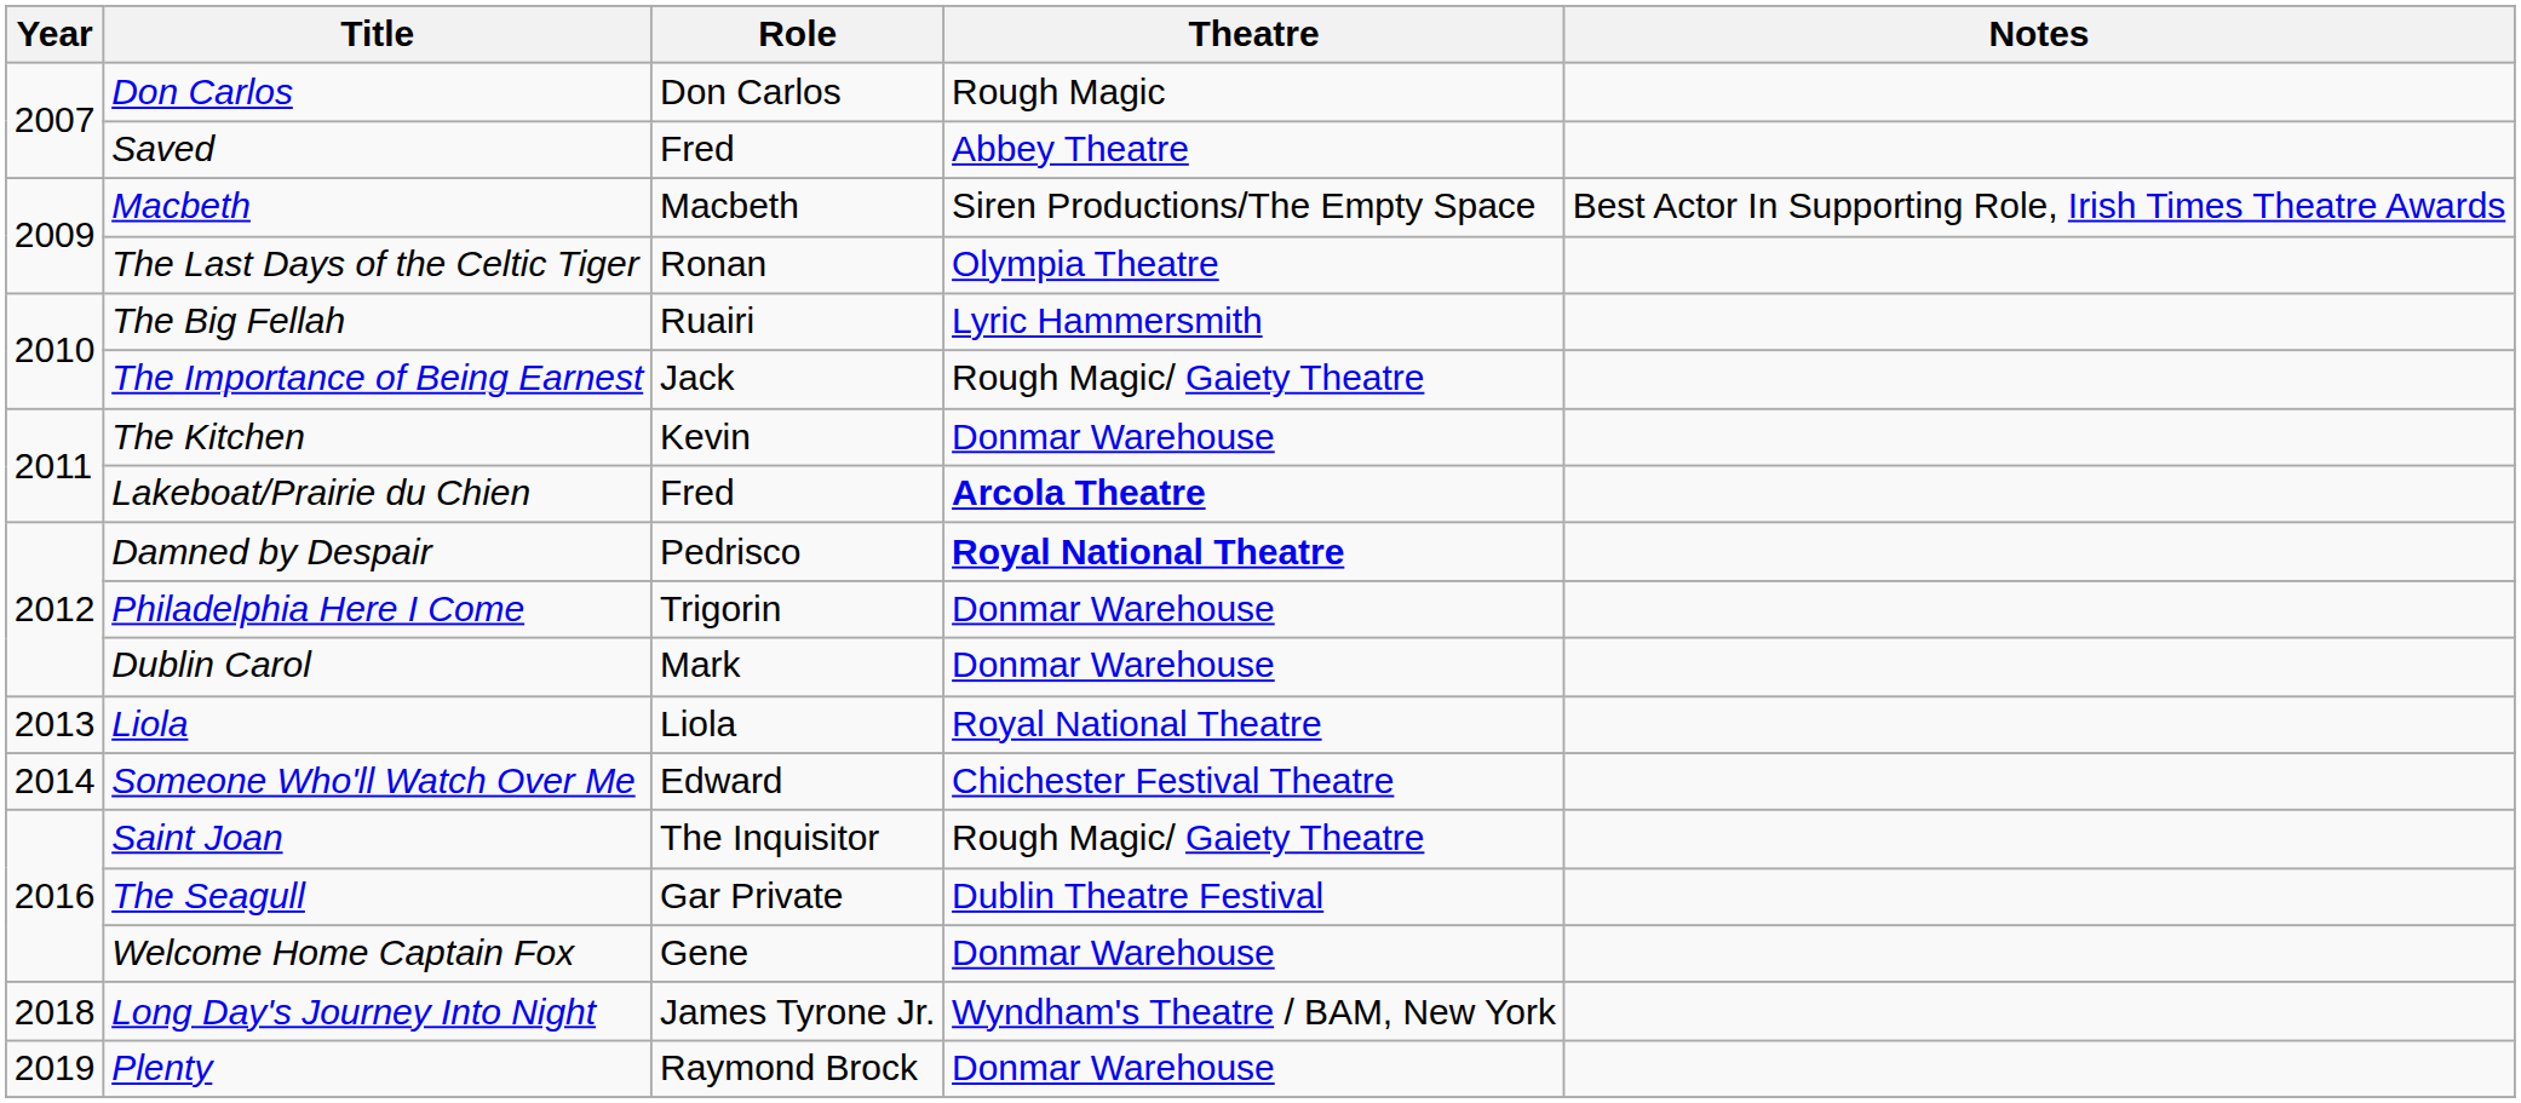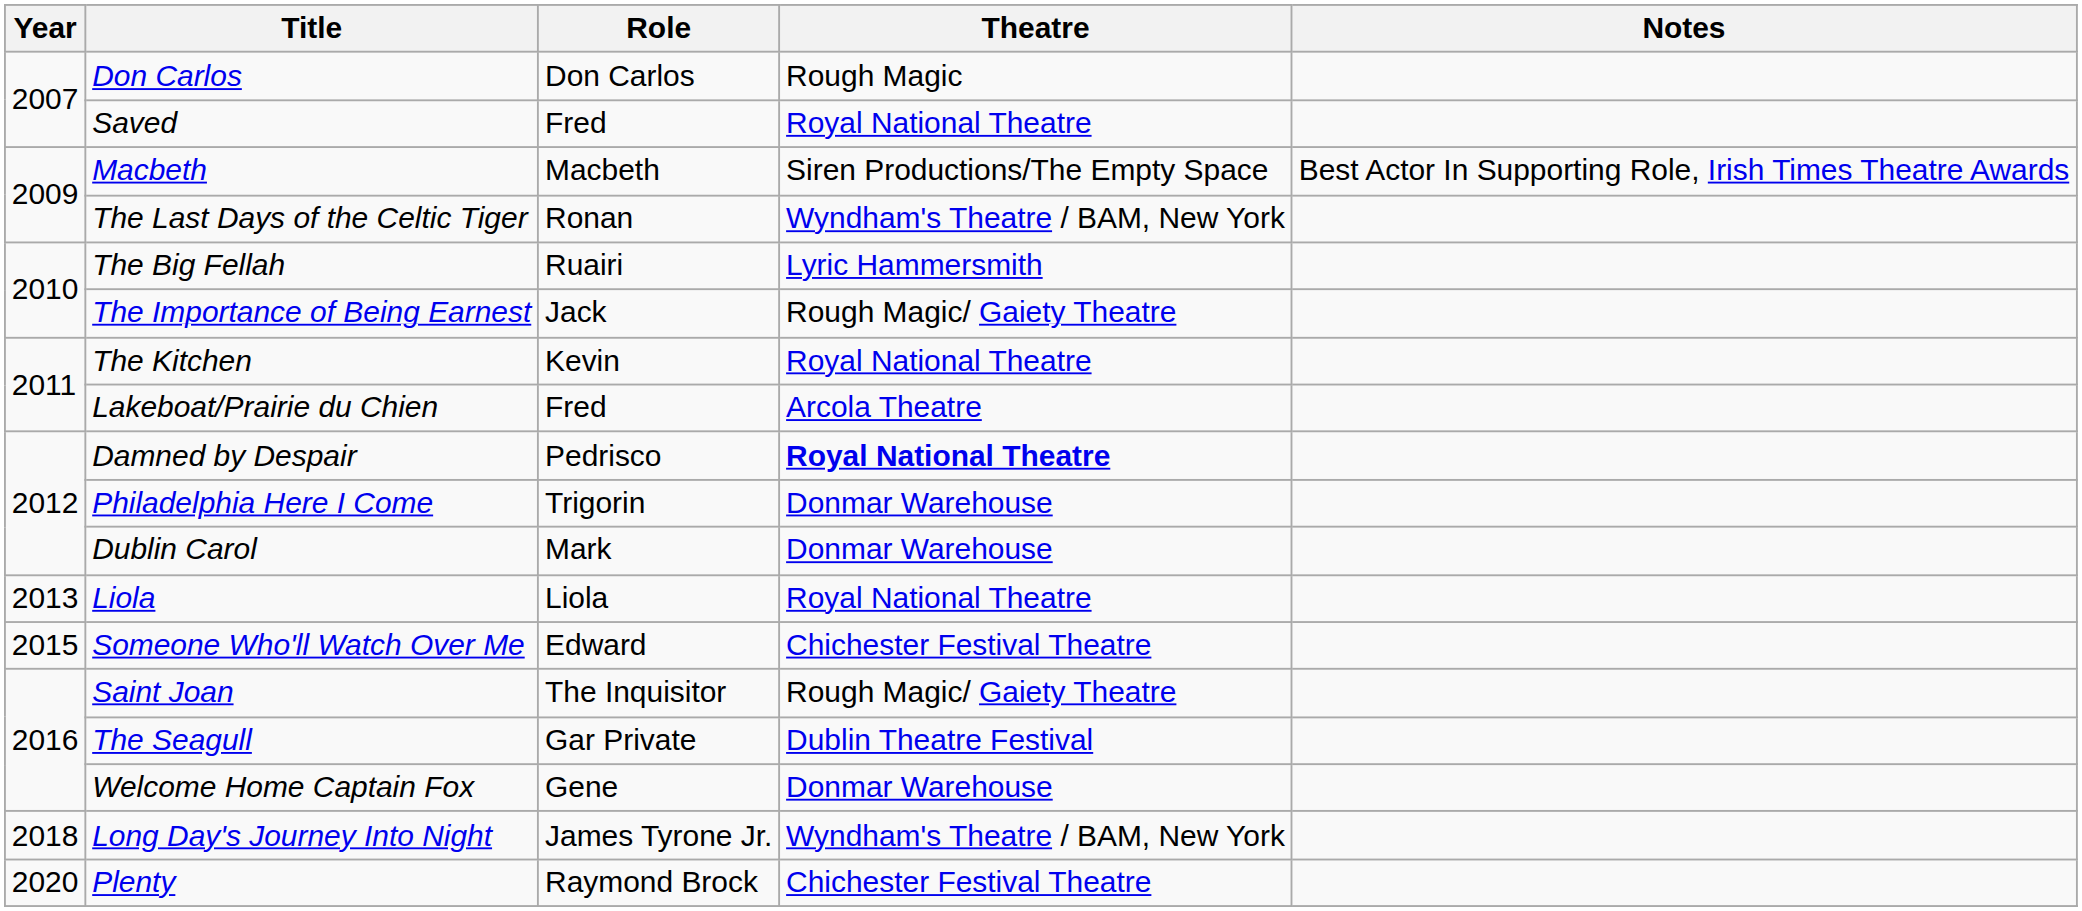Saved | Theatre: Abbey Theatre -> Royal National Theatre
The Last Days of the Celtic Tiger | Theatre: Olympia Theatre -> Wyndham's Theatre / BAM, New York
The Kitchen | Theatre: Donmar Warehouse -> Royal National Theatre
Lakeboat/Prairie du Chien | Theatre: bold -> normal
Someone Who'll Watch Over Me | Year: 2014 -> 2015
Plenty | Year: 2019 -> 2020
Plenty | Theatre: Donmar Warehouse -> Chichester Festival Theatre
